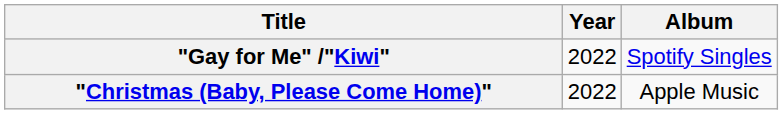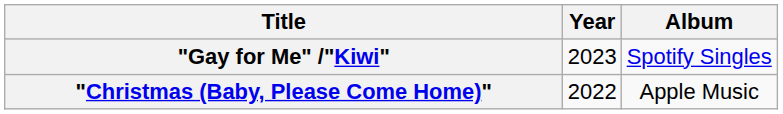"Gay for Me" /"Kiwi" | Year: 2022 -> 2023
